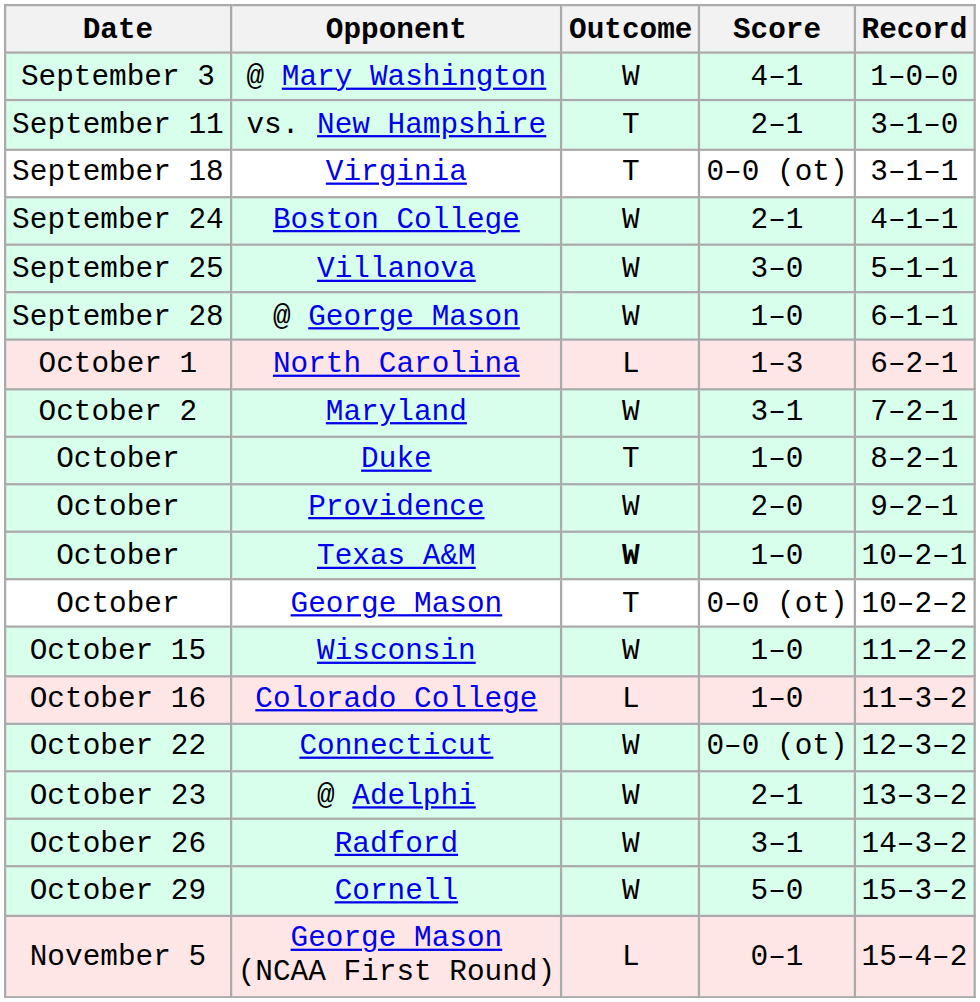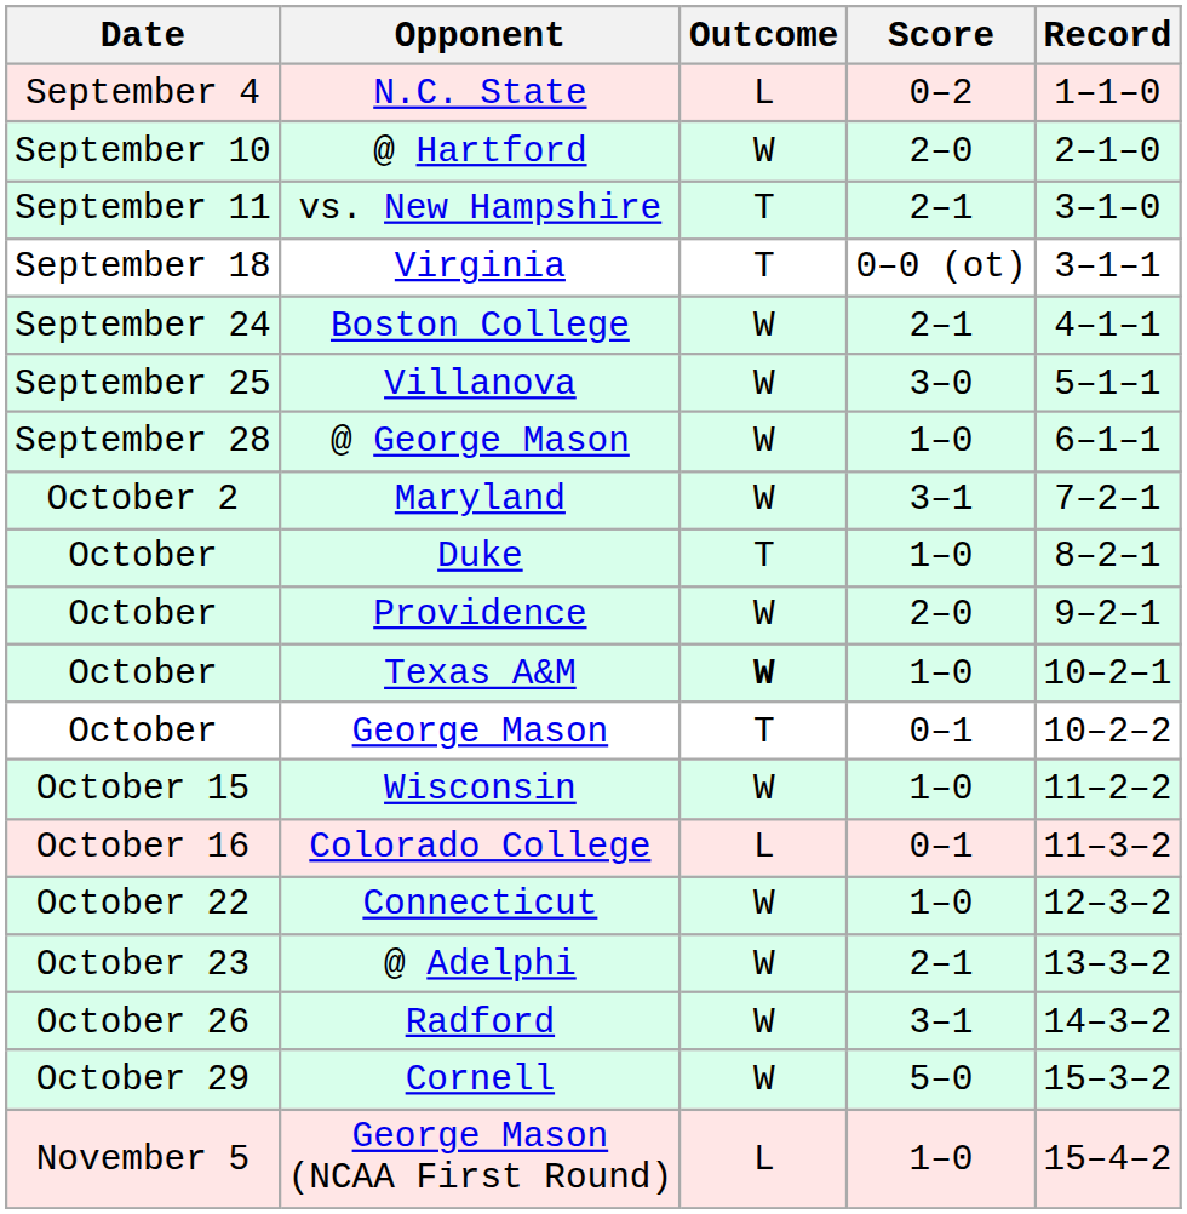- row: September 3 | @ Mary Washington | W | 4–1 | 1–0–0
+ row: September 4 | N.C. State | L | 0–2 | 1–1–0
+ row: September 10 | @ Hartford | W | 2–0 | 2–1–0
- row: October 1 | North Carolina | L | 1–3 | 6–2–1
George Mason | Score: 0–0 (ot) -> 0–1
Colorado College | Score: 1–0 -> 0–1
Connecticut | Score: 0–0 (ot) -> 1–0
George Mason (NCAA First Round) | Score: 0–1 -> 1–0
